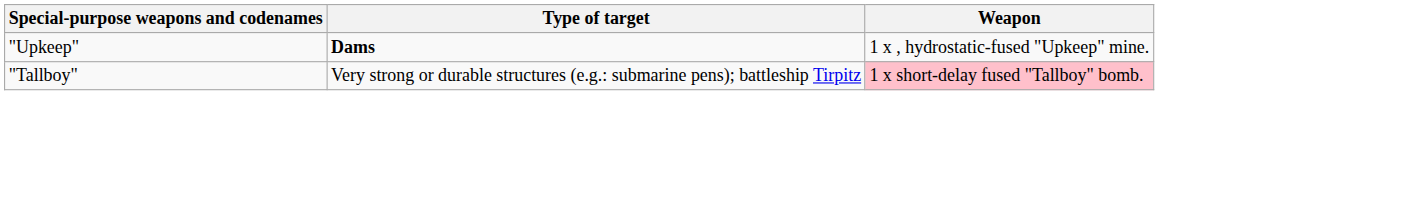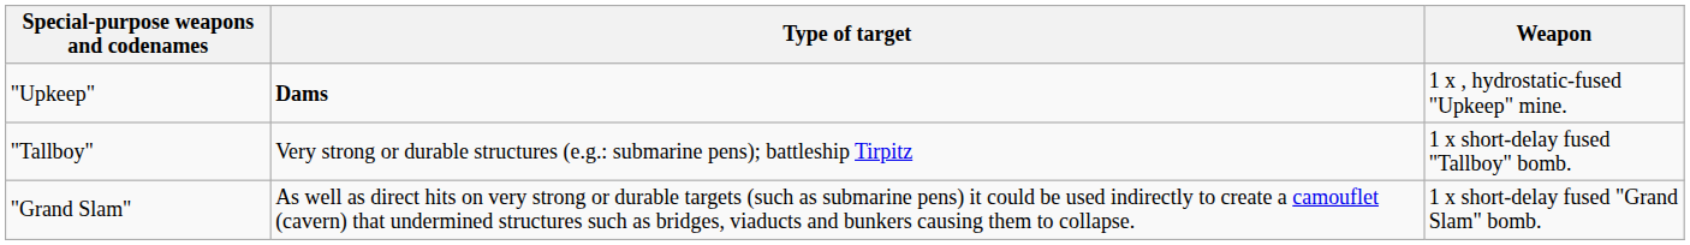"Tallboy" | Weapon: pink background -> no background
+ row: "Grand Slam" | As well as direct hits on very strong or durable targets (such as submarine pens) it could be used indirectly to create a camouflet (cavern) that undermined structures such as bridges, viaducts and bunkers causing them to collapse. | 1 x short-delay fused "Grand Slam" bomb.
